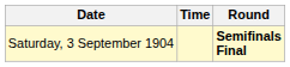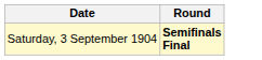- column: Time
